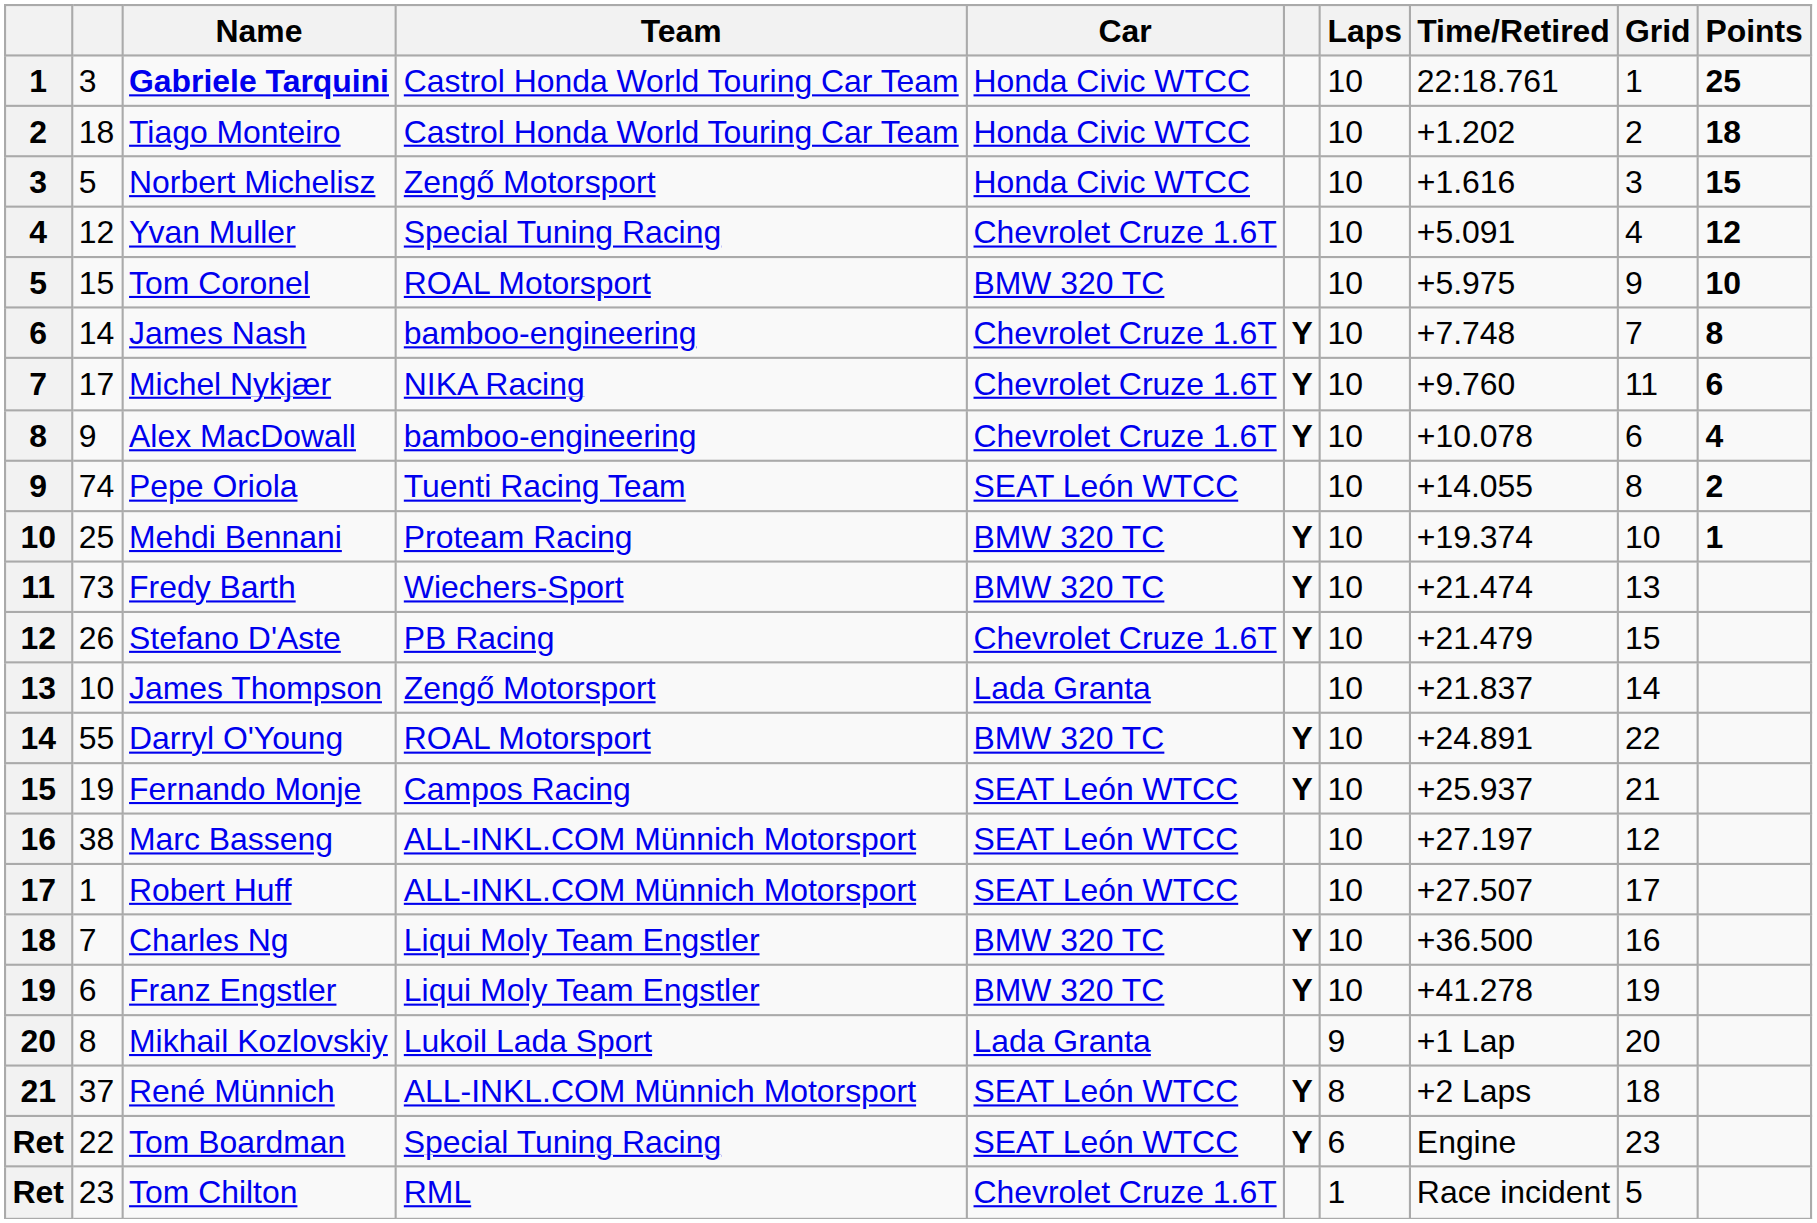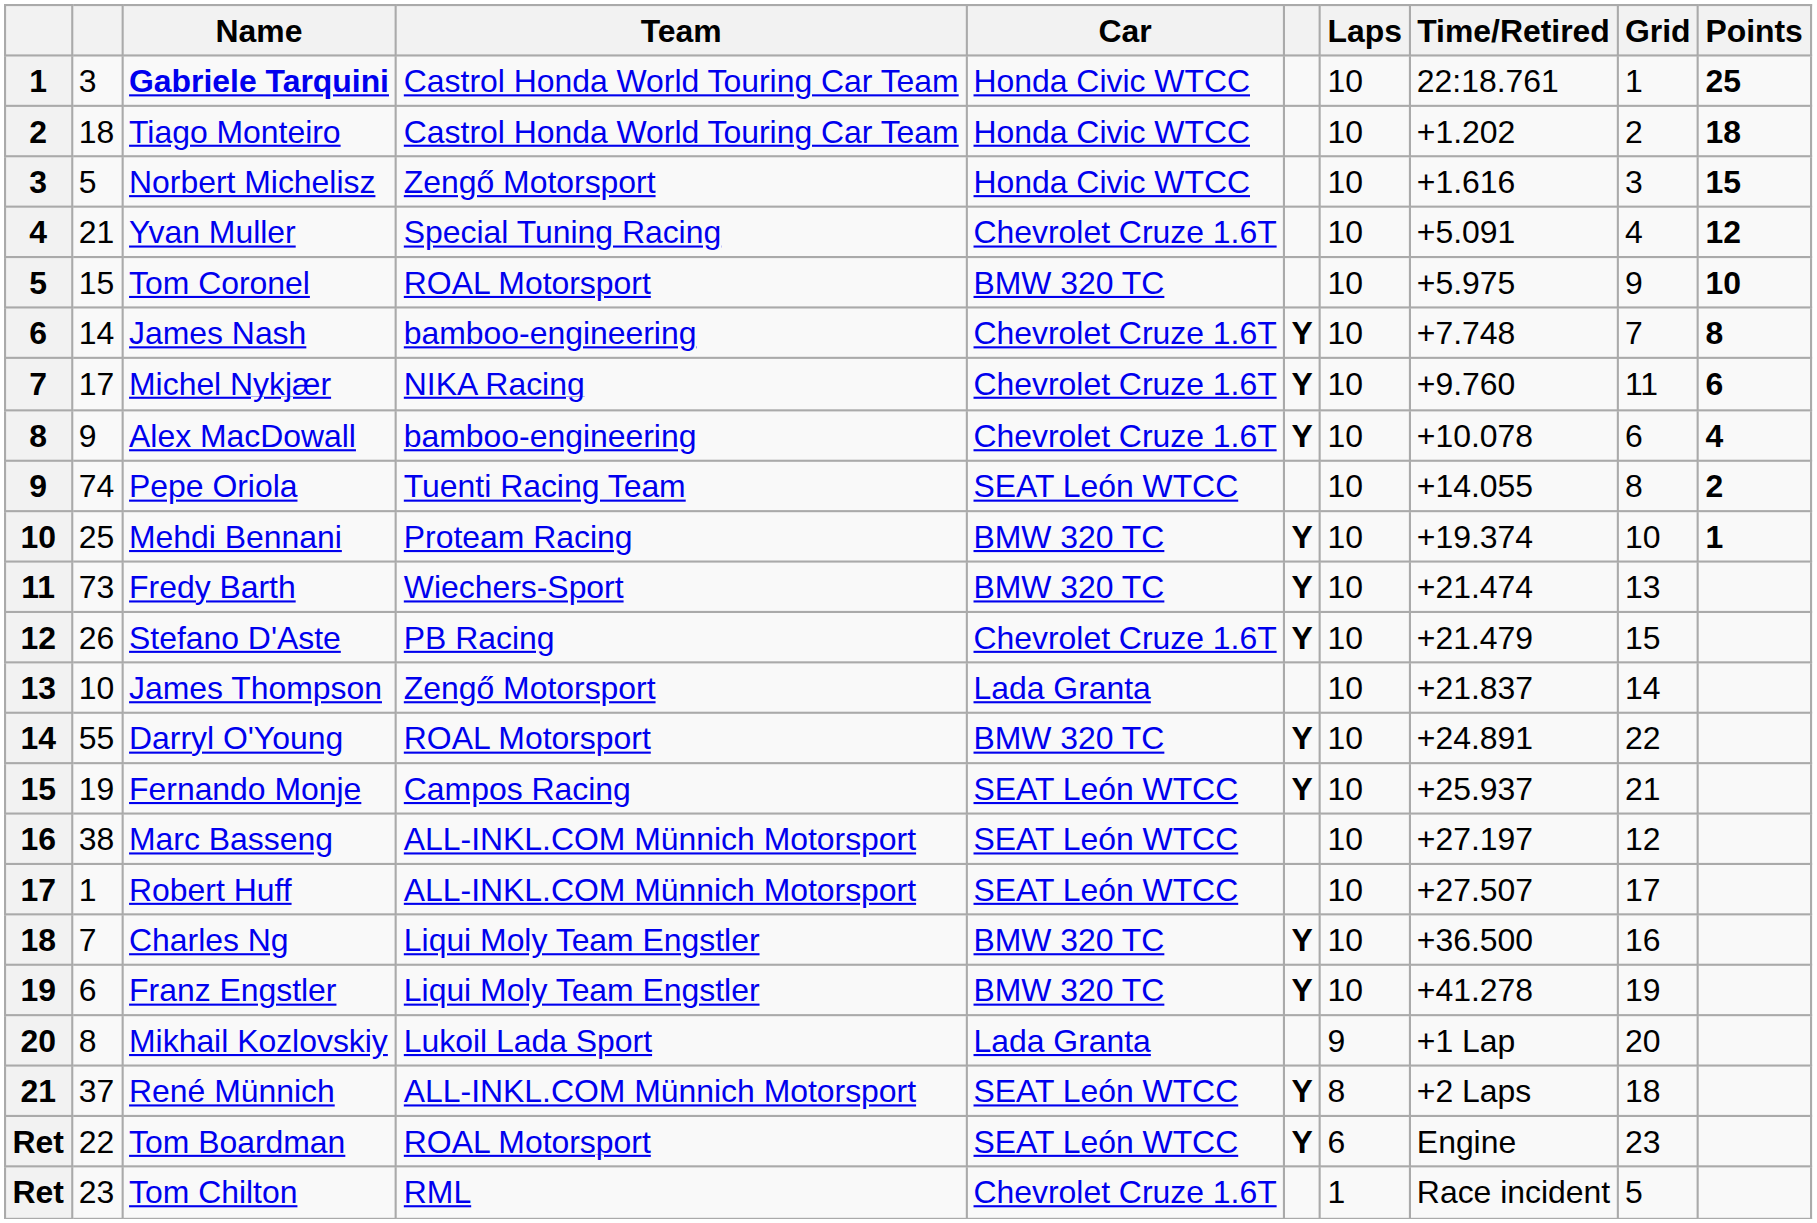Yvan Muller | column 2: 12 -> 21
Tom Boardman | Team: Special Tuning Racing -> ROAL Motorsport
